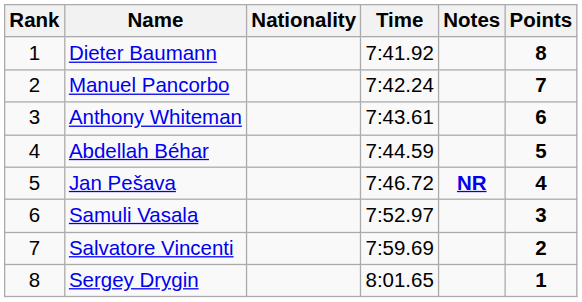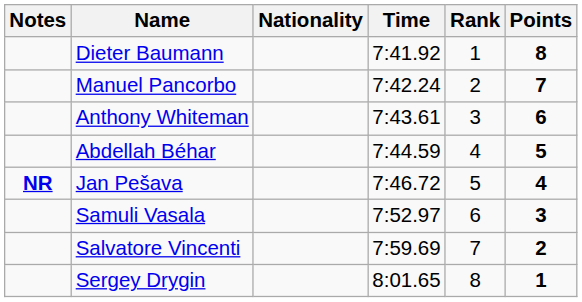columns swapped: Rank <-> Notes
